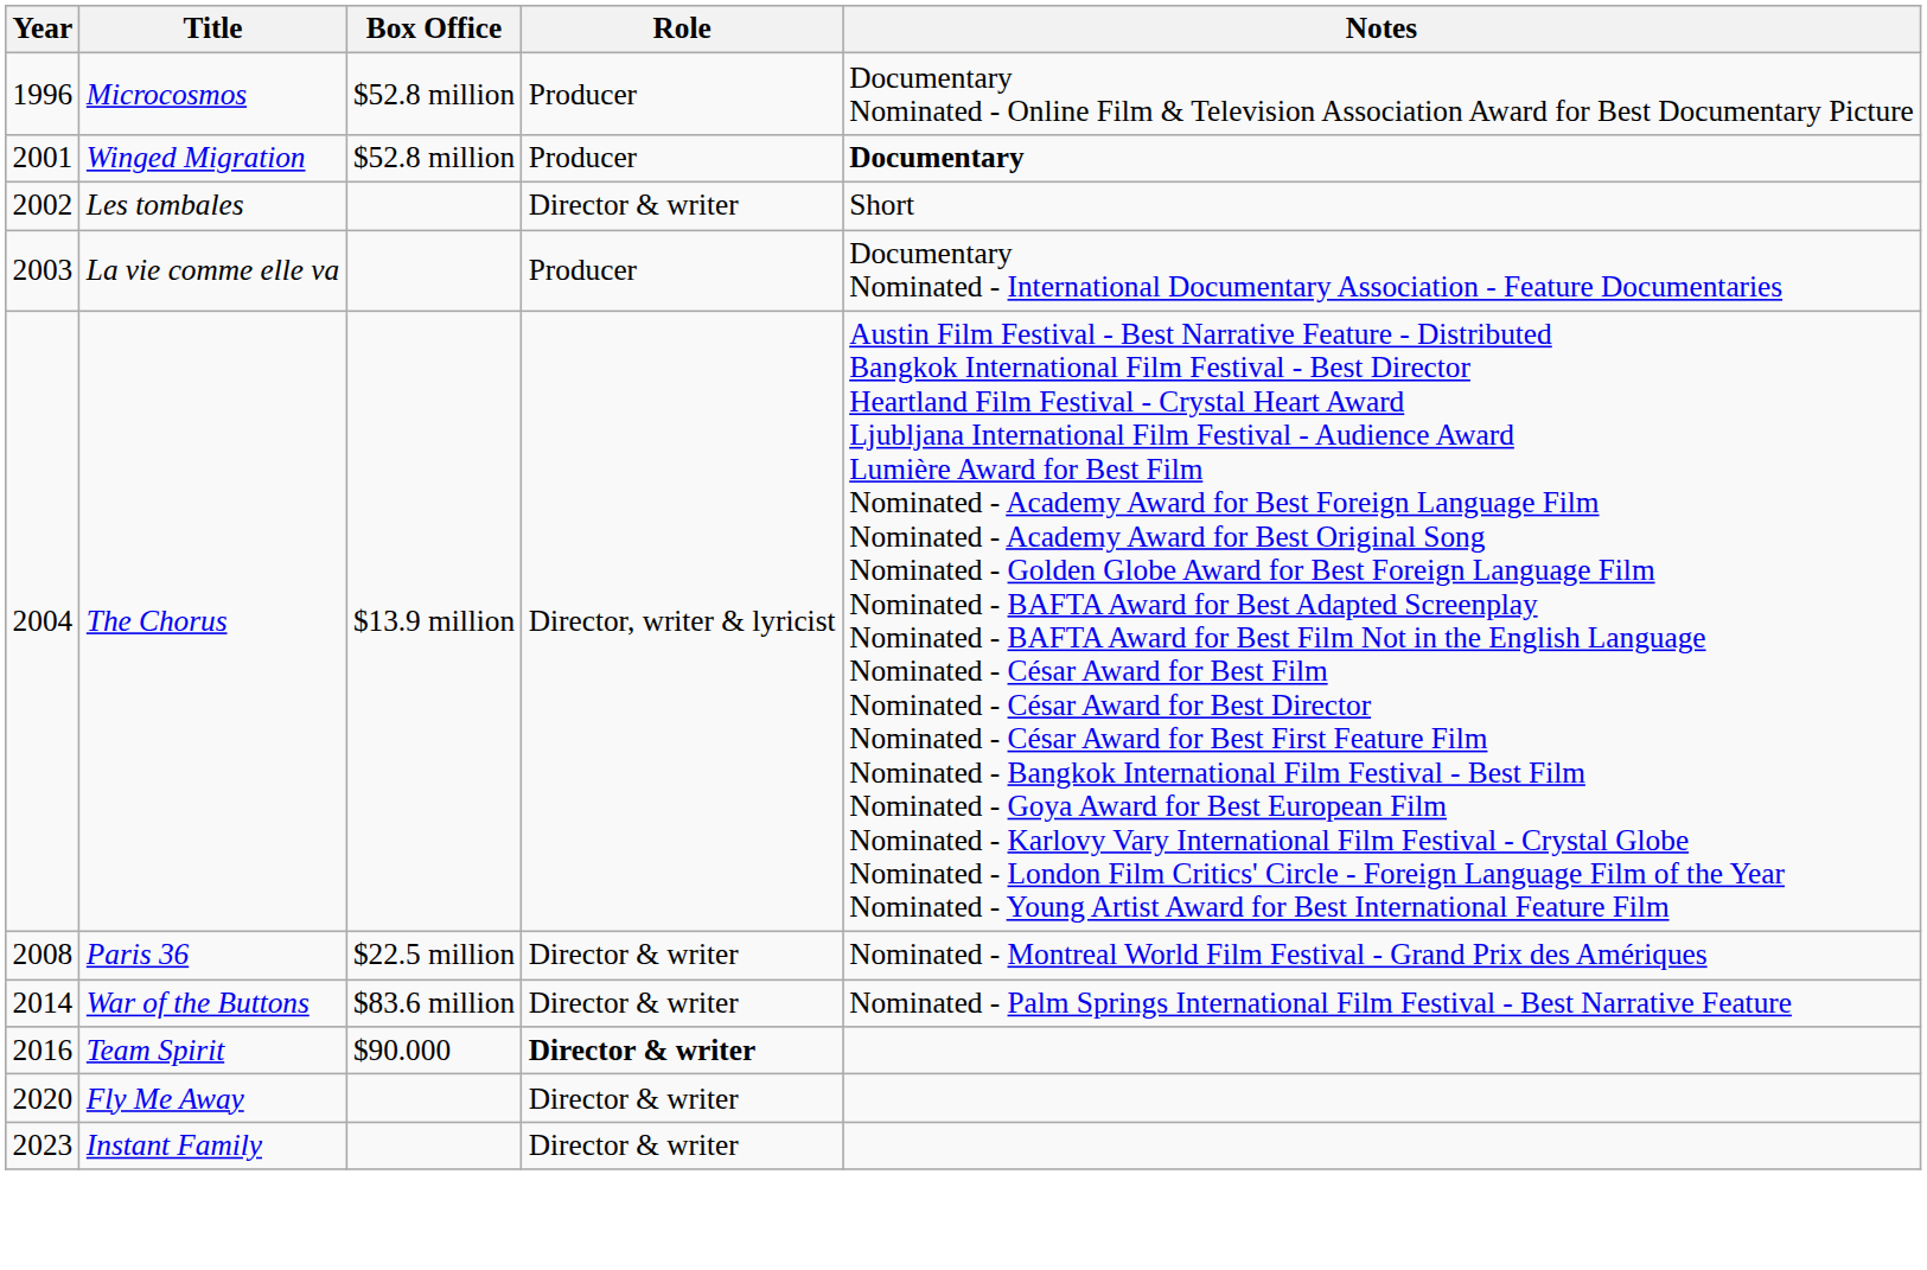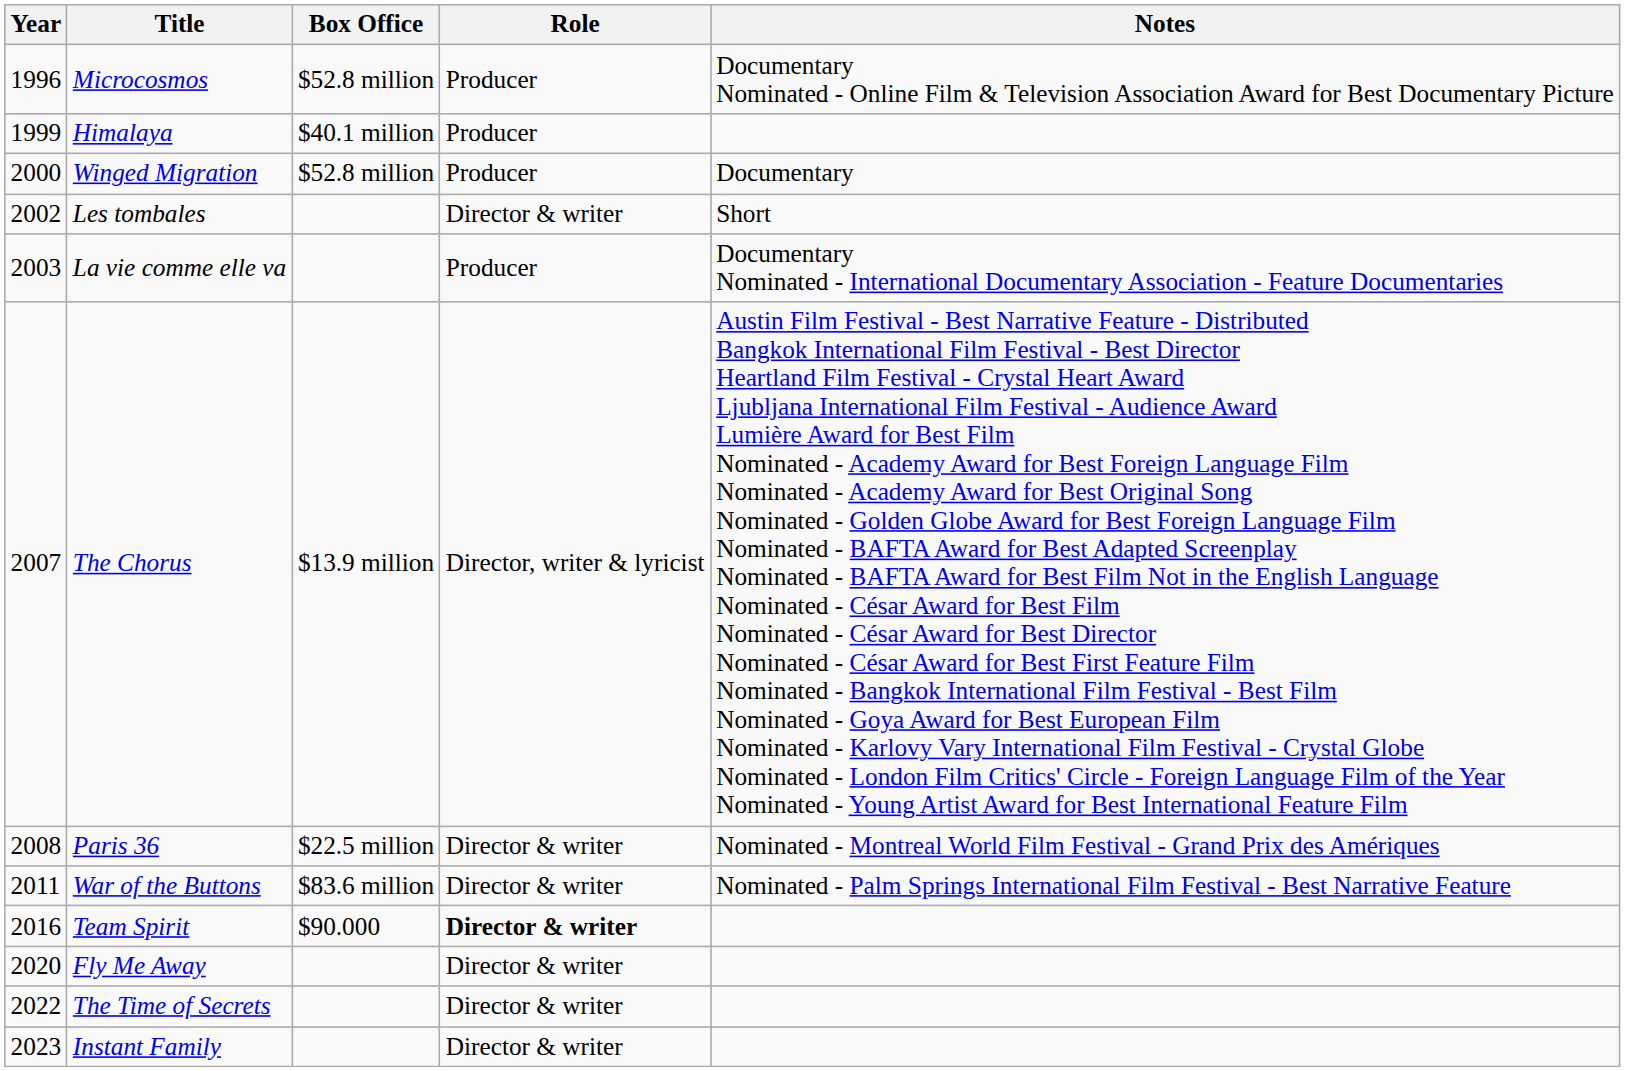+ row: 1999 | Himalaya | $40.1 million | Producer
Winged Migration | Year: 2001 -> 2000
Winged Migration | Notes: bold -> normal
The Chorus | Year: 2004 -> 2007
War of the Buttons | Year: 2014 -> 2011
+ row: 2022 | The Time of Secrets | Director & writer
